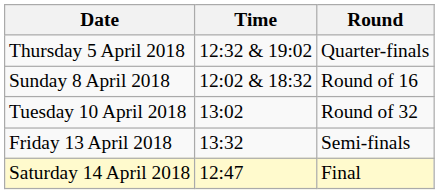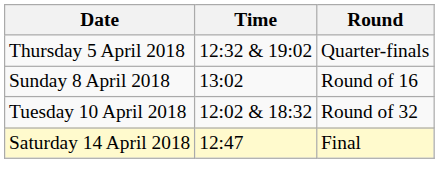Sunday 8 April 2018 | Time: 12:02 & 18:32 -> 13:02
Tuesday 10 April 2018 | Time: 13:02 -> 12:02 & 18:32
- row: Friday 13 April 2018 | 13:32 | Semi-finals
